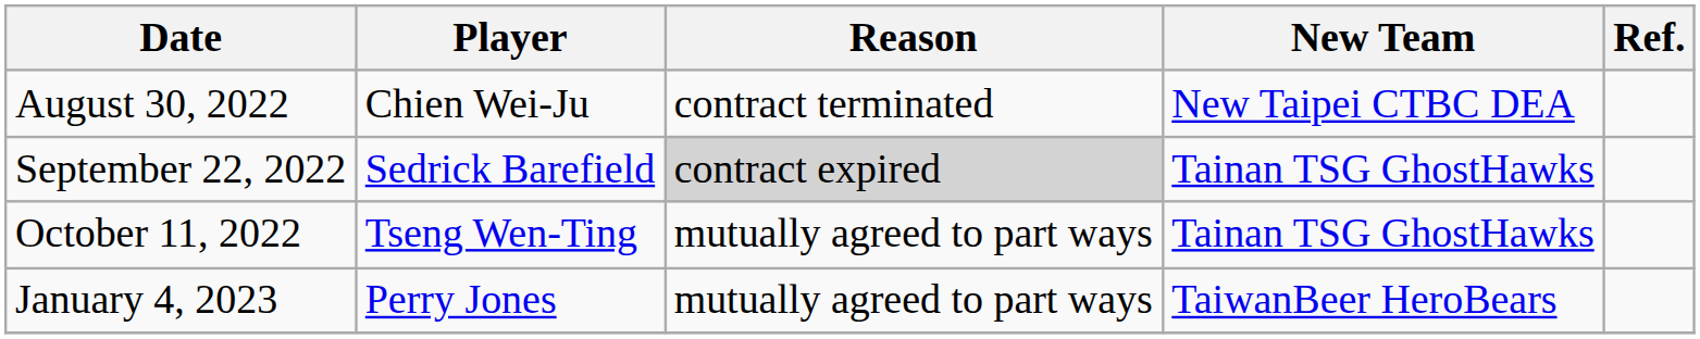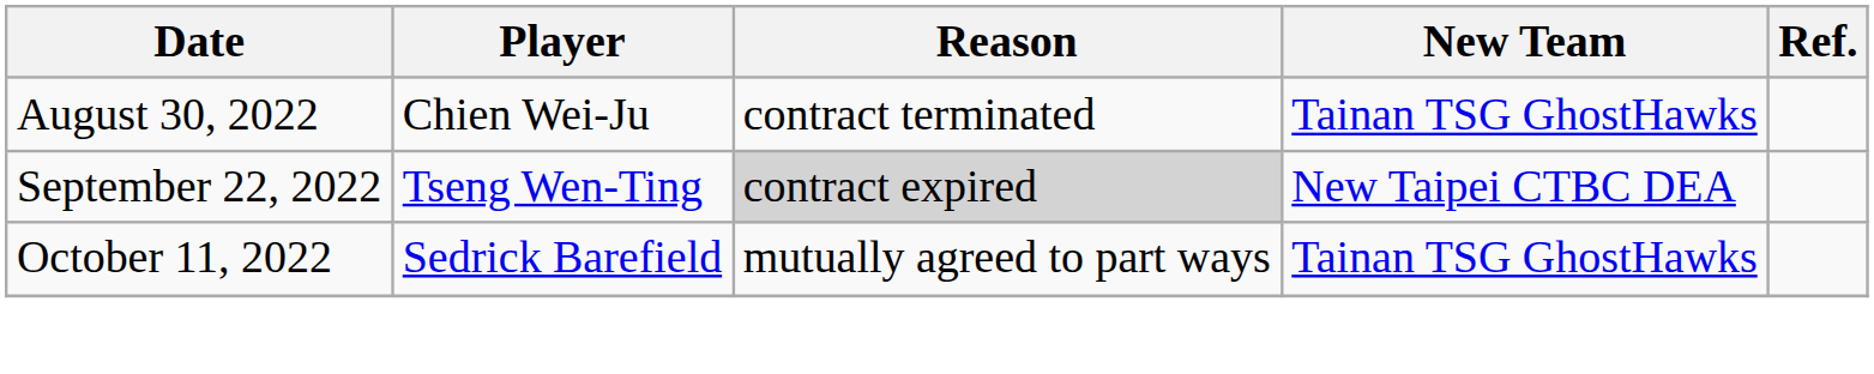August 30, 2022 | New Team: New Taipei CTBC DEA -> Tainan TSG GhostHawks
September 22, 2022 | Player: Sedrick Barefield -> Tseng Wen-Ting
September 22, 2022 | New Team: Tainan TSG GhostHawks -> New Taipei CTBC DEA
October 11, 2022 | Player: Tseng Wen-Ting -> Sedrick Barefield
- row: January 4, 2023 | Perry Jones | mutually agreed to part ways | TaiwanBeer HeroBears
